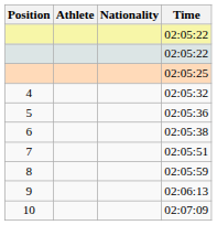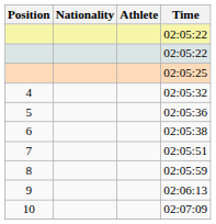columns swapped: Athlete <-> Nationality
